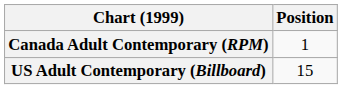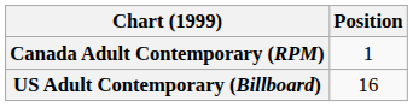US Adult Contemporary (Billboard) | Position: 15 -> 16
